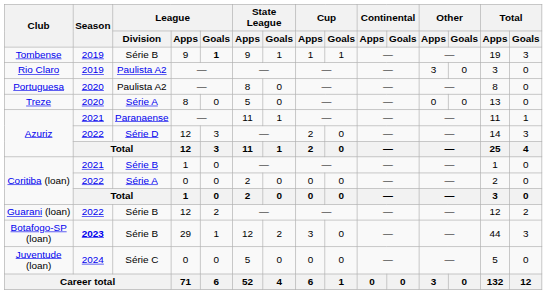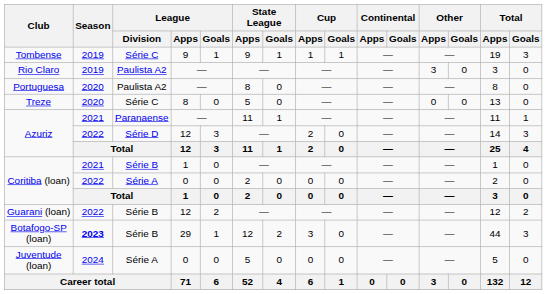Tombense | League / Division: Série B -> Série C
Tombense | League / Goals: bold -> normal
Treze | League / Division: Série A -> Série C
Juventude (loan) | League / Division: Série C -> Série A
